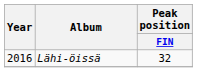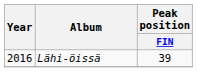Lähi-öissä | Peak position / FIN: 32 -> 39
